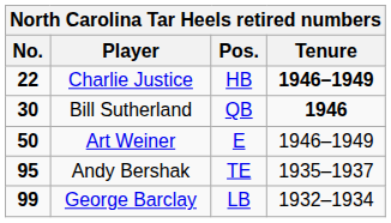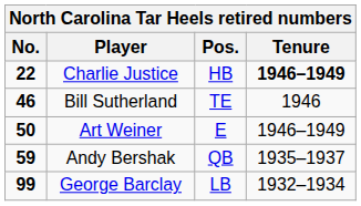Bill Sutherland | No.: 30 -> 46
Bill Sutherland | Pos.: QB -> TE
Bill Sutherland | Tenure: bold -> normal
Andy Bershak | No.: 95 -> 59
Andy Bershak | Pos.: TE -> QB
